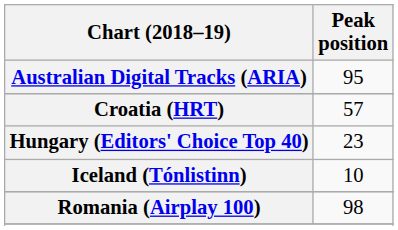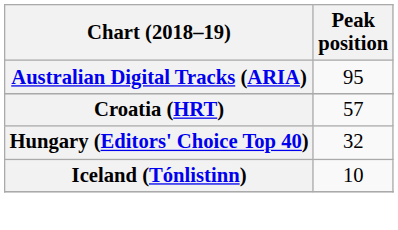Hungary (Editors' Choice Top 40) | Peak position: 23 -> 32
- row: Romania (Airplay 100) | 98
